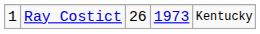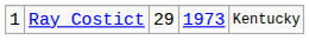Ray Costict | column 3: 26 -> 29
